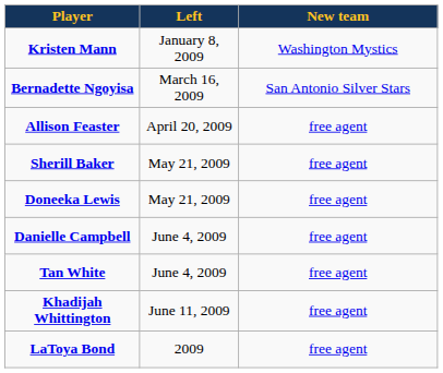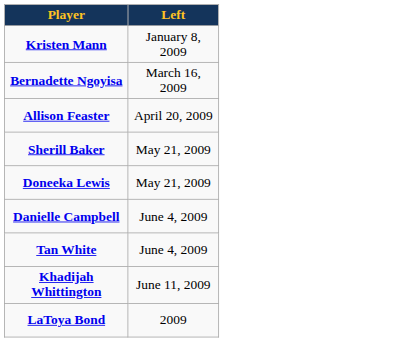- column: New team | Washington Mystics | San Antonio Silver Stars | free agent | free agent | free agent | free agent | free agent | free agent | free agent
